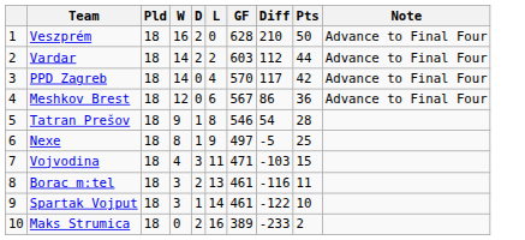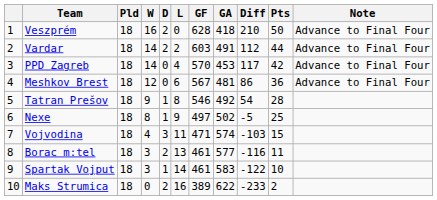+ column: GA | 418 | 491 | 453 | 481 | 492 | 502 | 574 | 577 | 583 | 622
